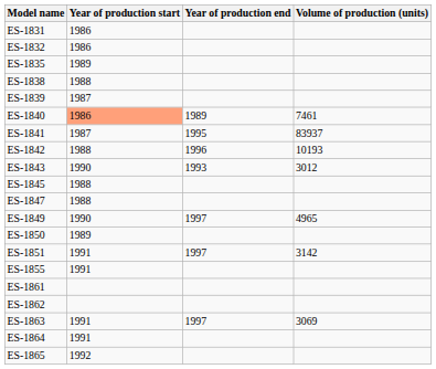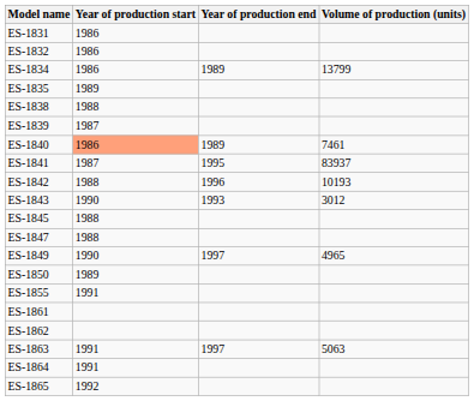+ row: ES-1834 | 1986 | 1989 | 13799
- row: ES-1851 | 1991 | 1997 | 3142
ES-1863 | Volume of production (units): 3069 -> 5063
